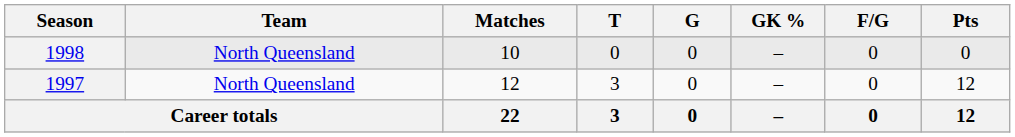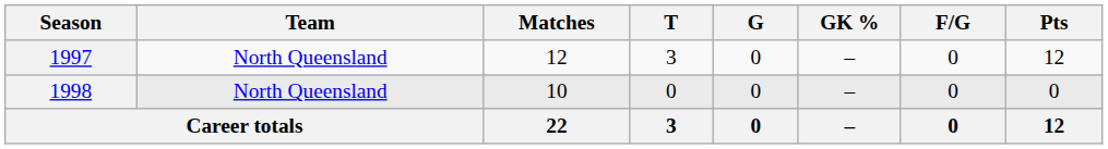rows swapped: 1997 <-> 1998
